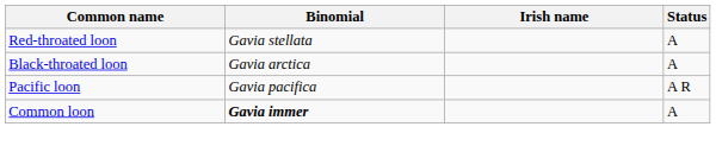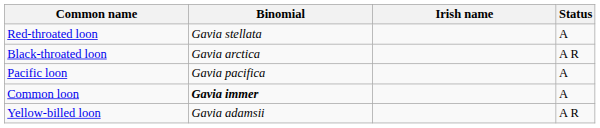Black-throated loon | Status: A -> A R
Pacific loon | Status: A R -> A
+ row: Yellow-billed loon | Gavia adamsii | A R
